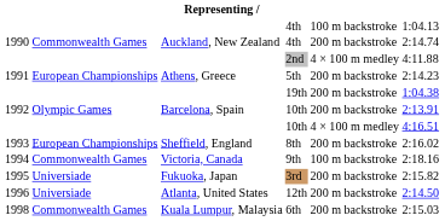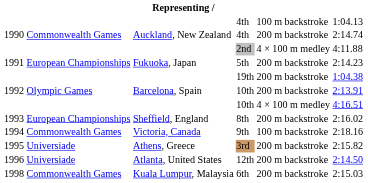5th | column 3: Athens, Greece -> Fukuoka, Japan
3rd | column 3: Fukuoka, Japan -> Athens, Greece
